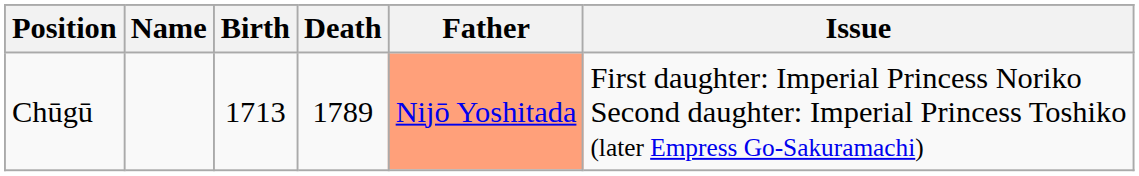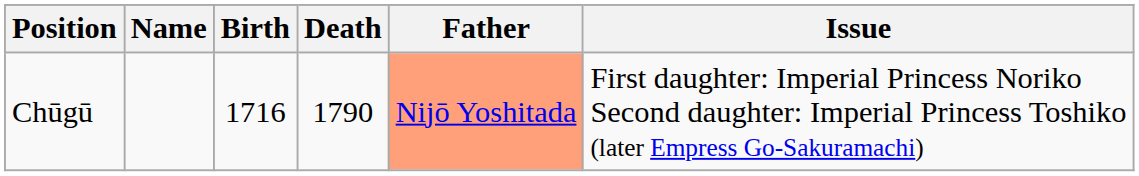Chūgū | Birth: 1713 -> 1716
Chūgū | Death: 1789 -> 1790
